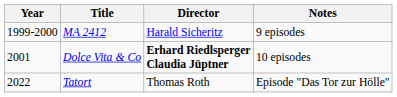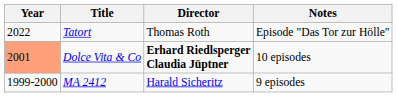rows swapped: MA 2412 <-> Tatort
Dolce Vita & Co | Year: no background -> lightsalmon background
